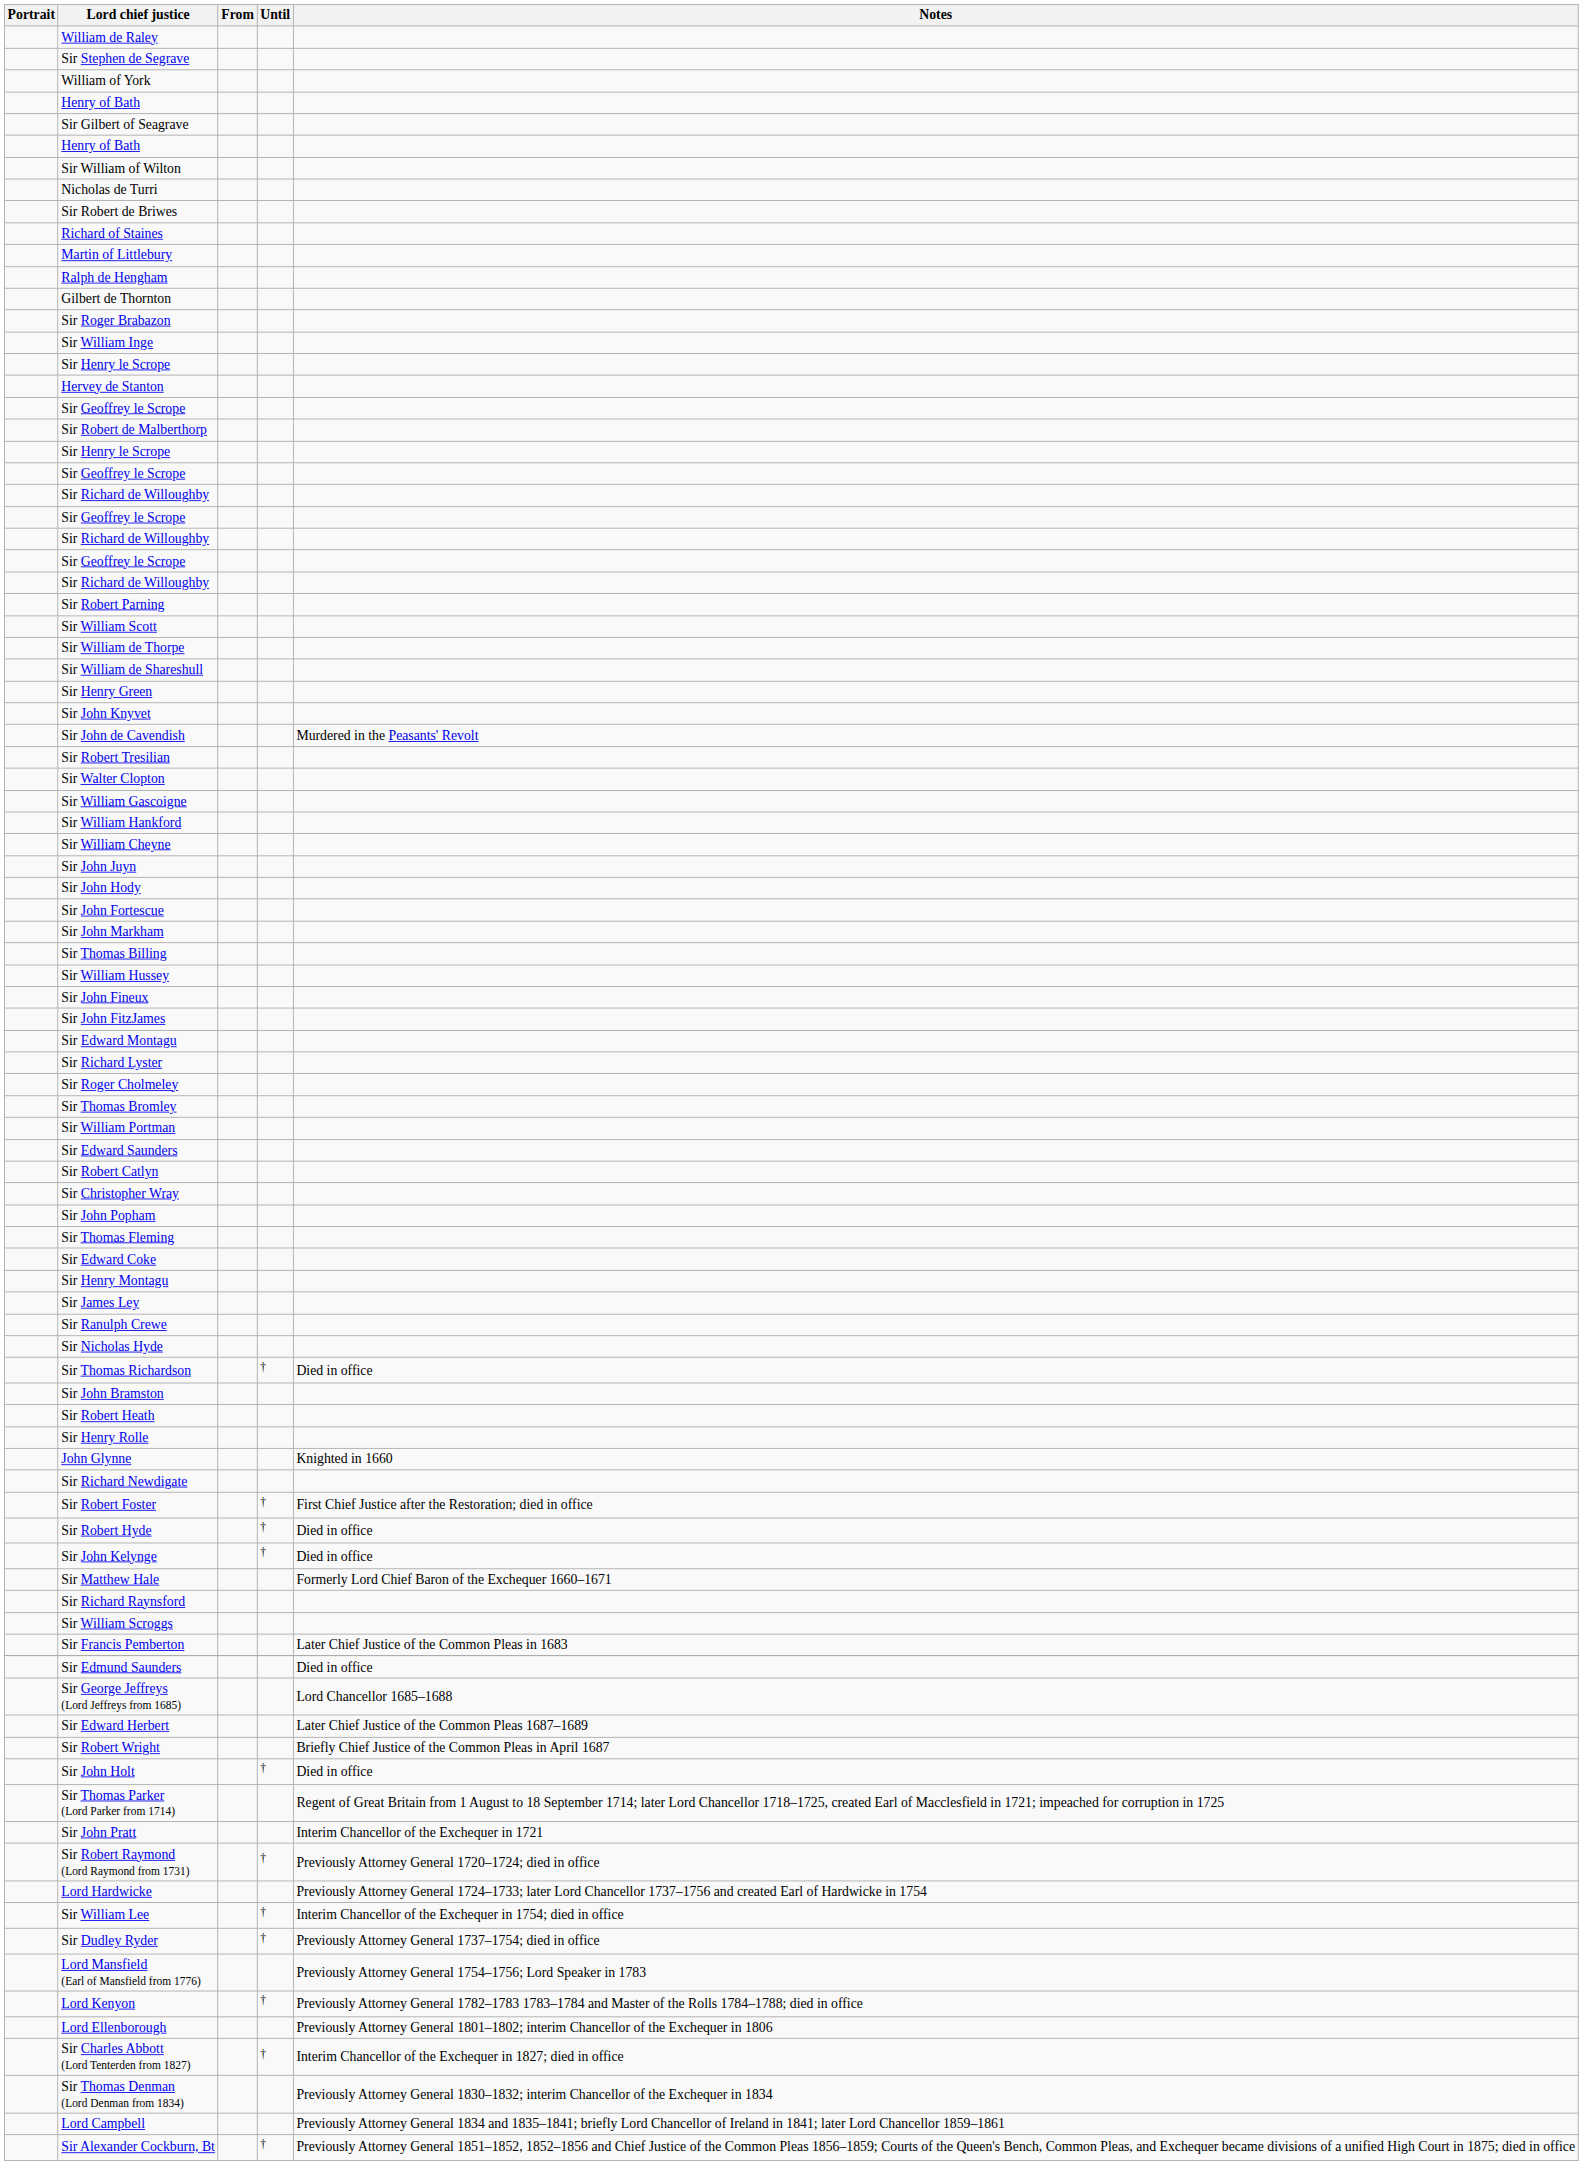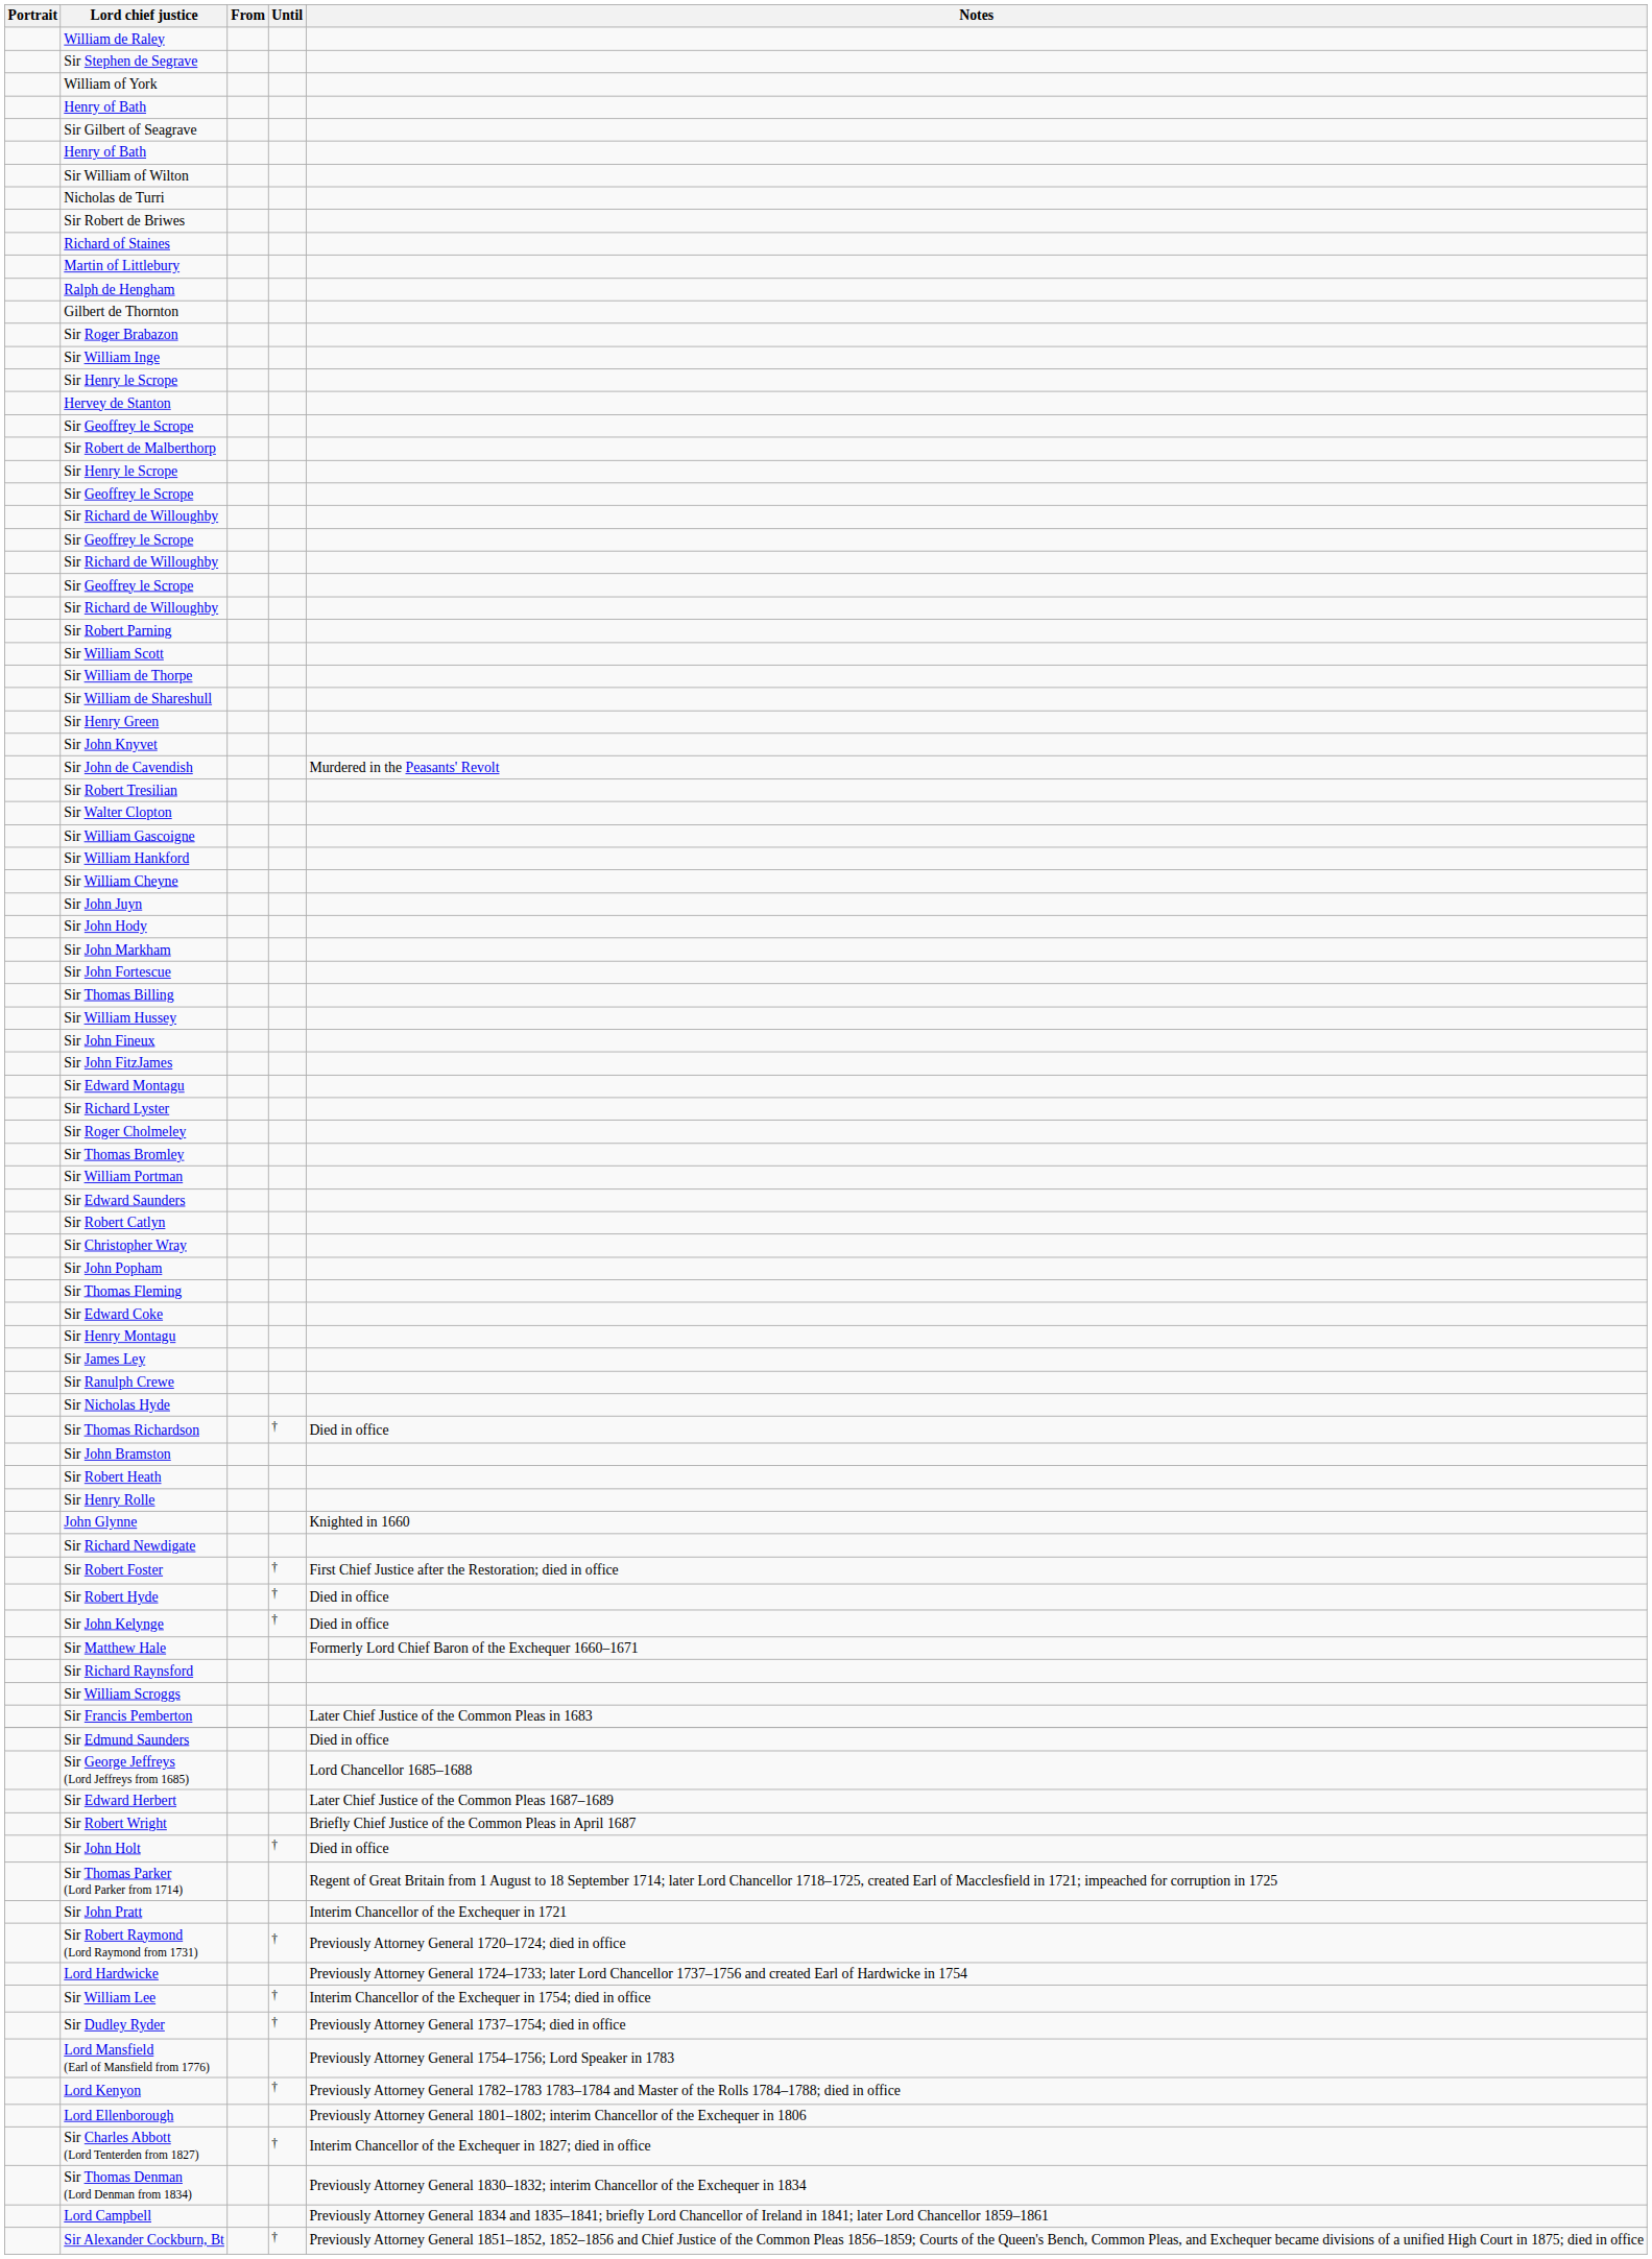rows swapped: Sir John Fortescue <-> Sir John Markham
